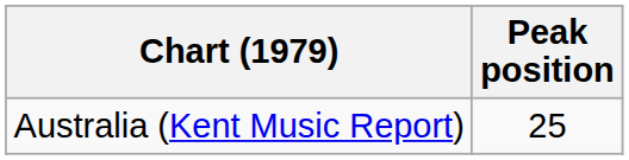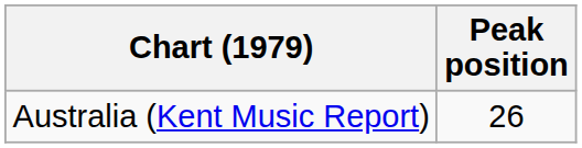Australia (Kent Music Report) | Peak position: 25 -> 26
